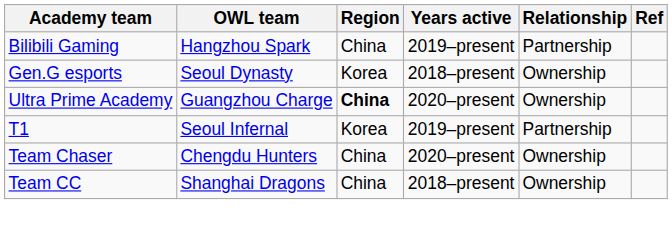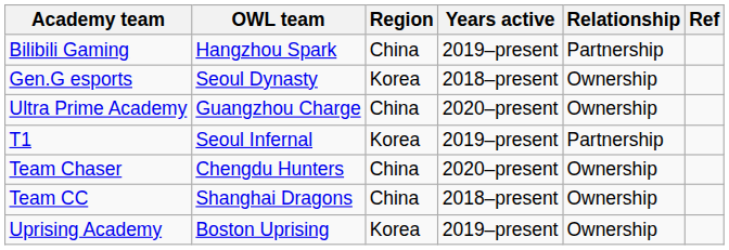Ultra Prime Academy | Region: bold -> normal
+ row: Uprising Academy | Boston Uprising | Korea | 2019–present | Ownership
